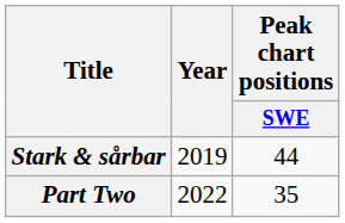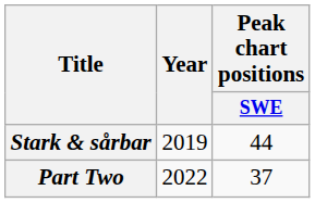Part Two | Peak chart positions / SWE: 35 -> 37
